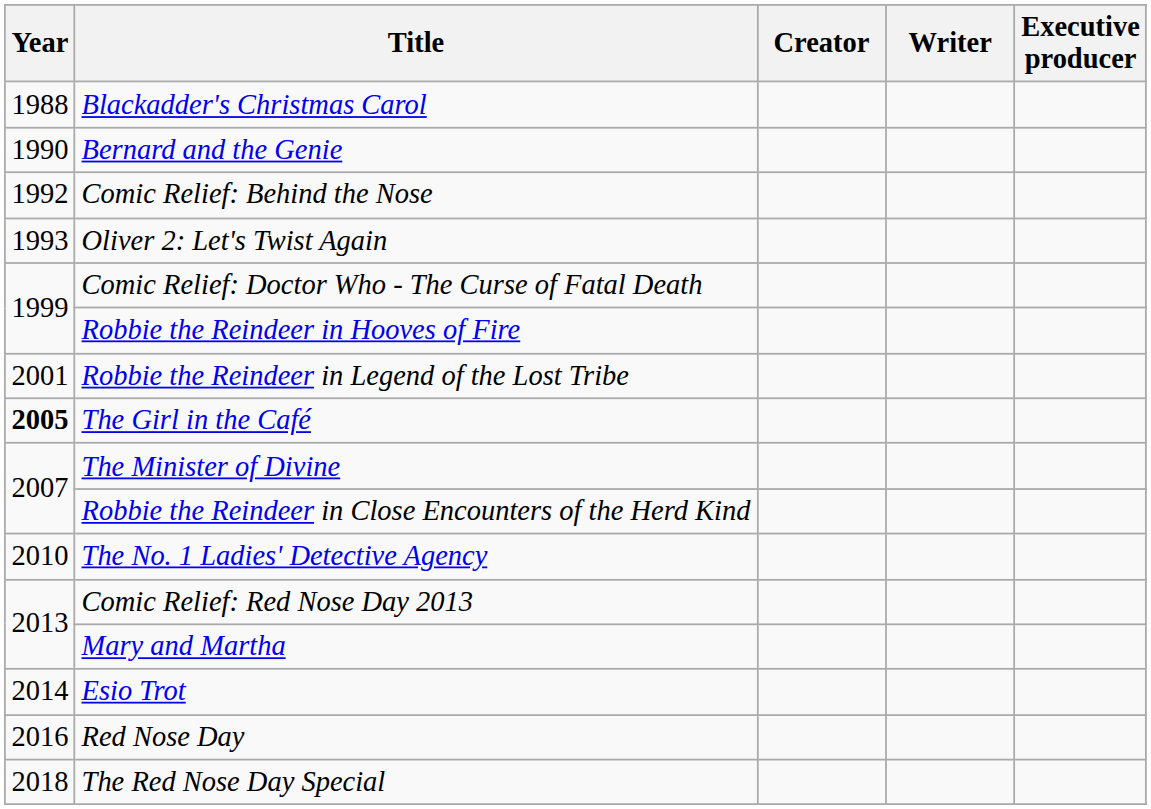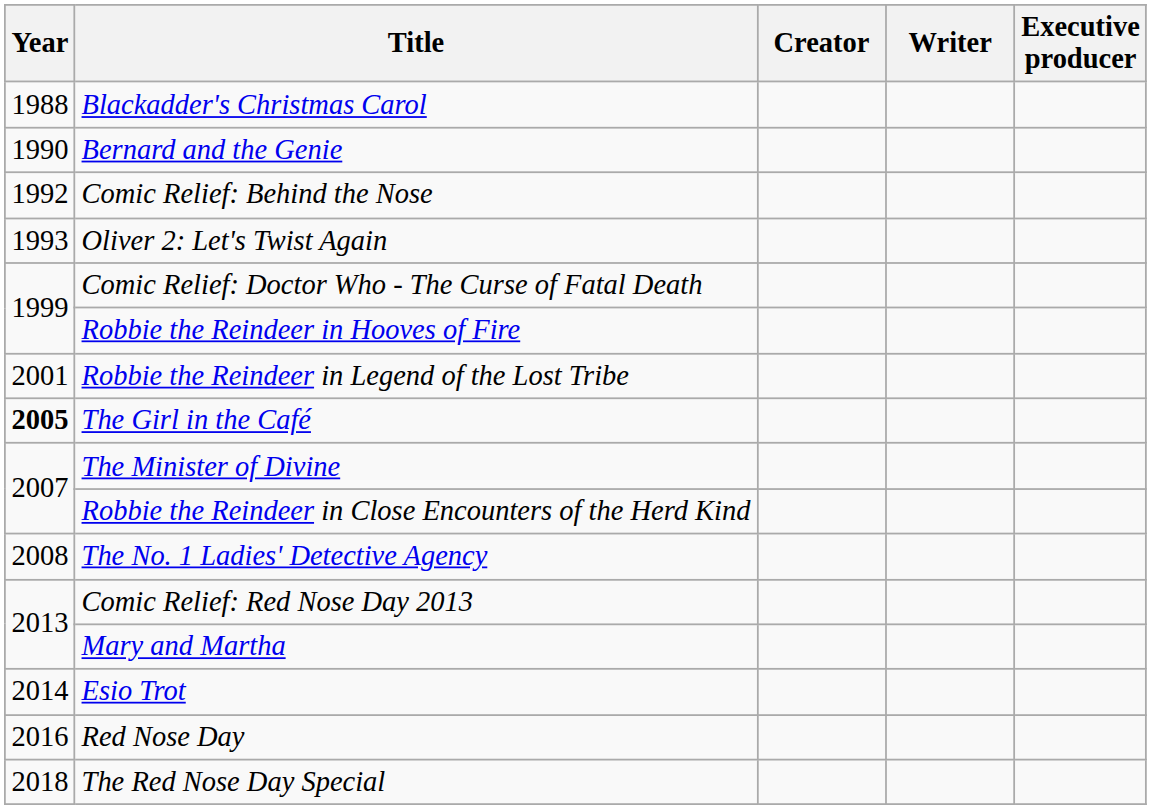The No. 1 Ladies' Detective Agency | Year: 2010 -> 2008
